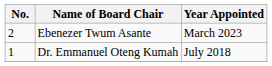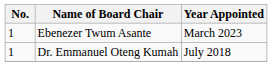Ebenezer Twum Asante | No.: 2 -> 1
